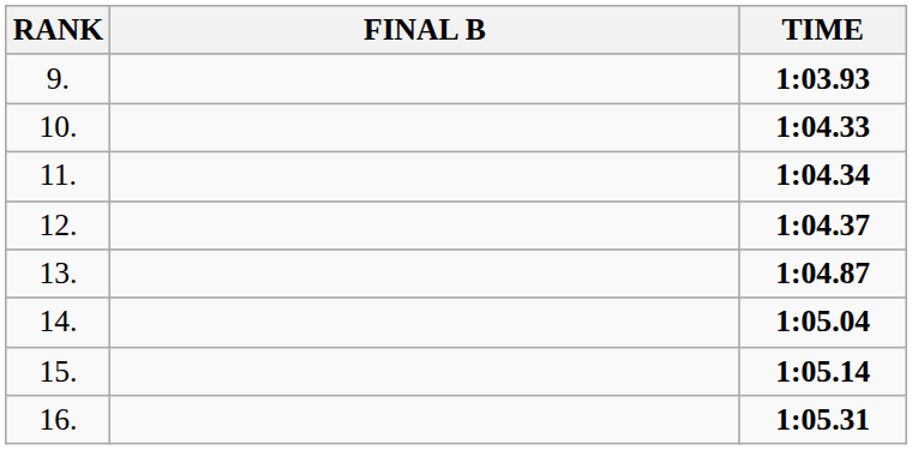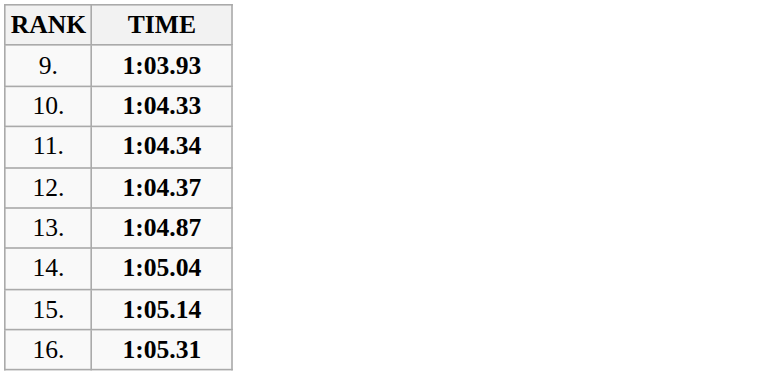- column: FINAL B
